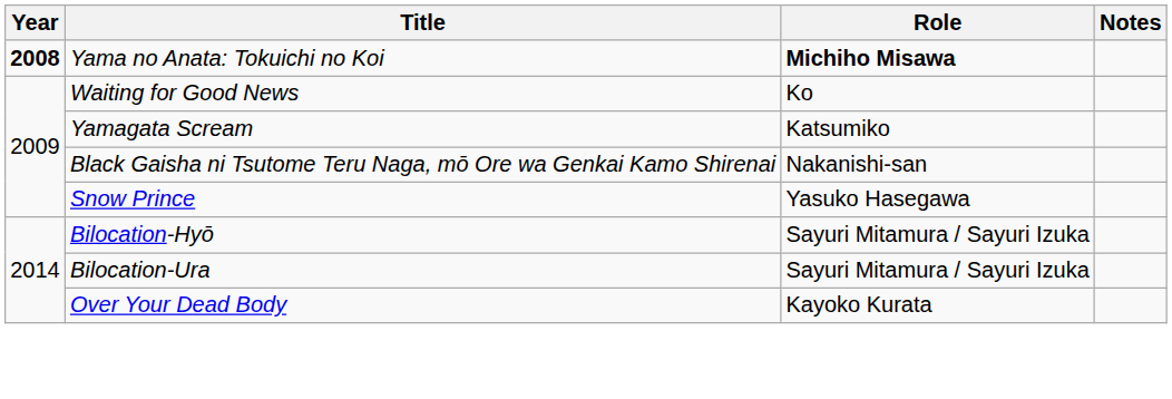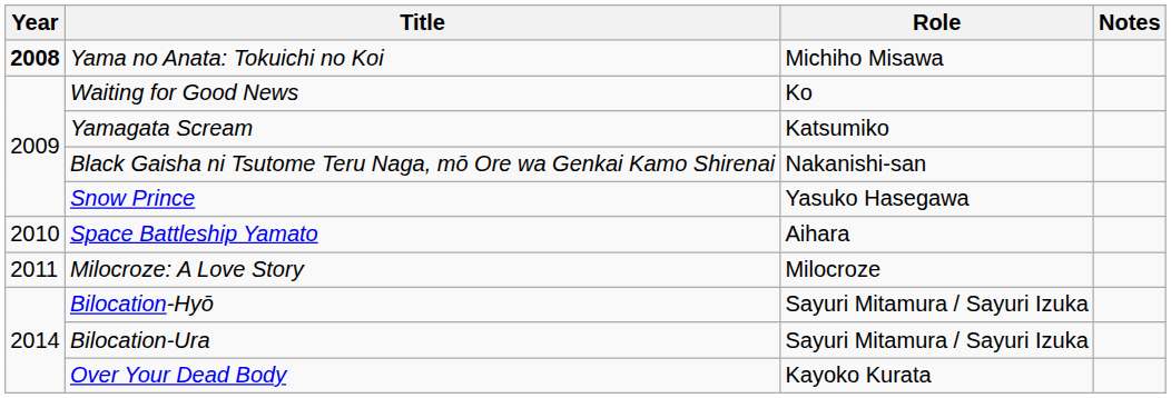Yama no Anata: Tokuichi no Koi | Role: bold -> normal
+ row: 2010 | Space Battleship Yamato | Aihara
+ row: 2011 | Milocroze: A Love Story | Milocroze
